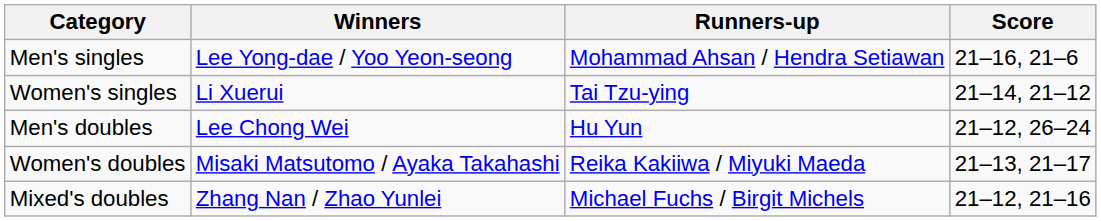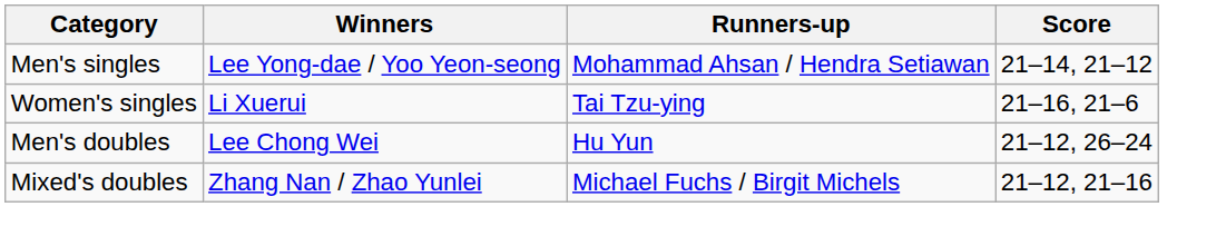Men's singles | Score: 21–16, 21–6 -> 21–14, 21–12
Women's singles | Score: 21–14, 21–12 -> 21–16, 21–6
- row: Women's doubles | Misaki Matsutomo / Ayaka Takahashi | Reika Kakiiwa / Miyuki Maeda | 21–13, 21–17
